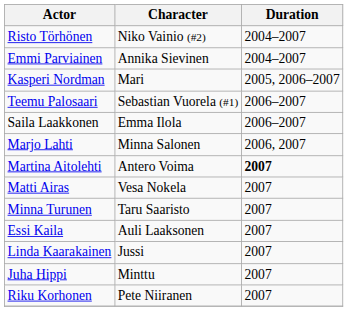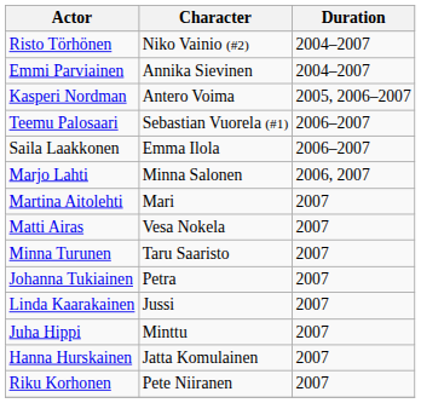Kasperi Nordman | Character: Mari -> Antero Voima
Martina Aitolehti | Character: Antero Voima -> Mari
Martina Aitolehti | Duration: bold -> normal
- row: Essi Kaila | Auli Laaksonen | 2007
+ row: Johanna Tukiainen | Petra | 2007
+ row: Hanna Hurskainen | Jatta Komulainen | 2007
